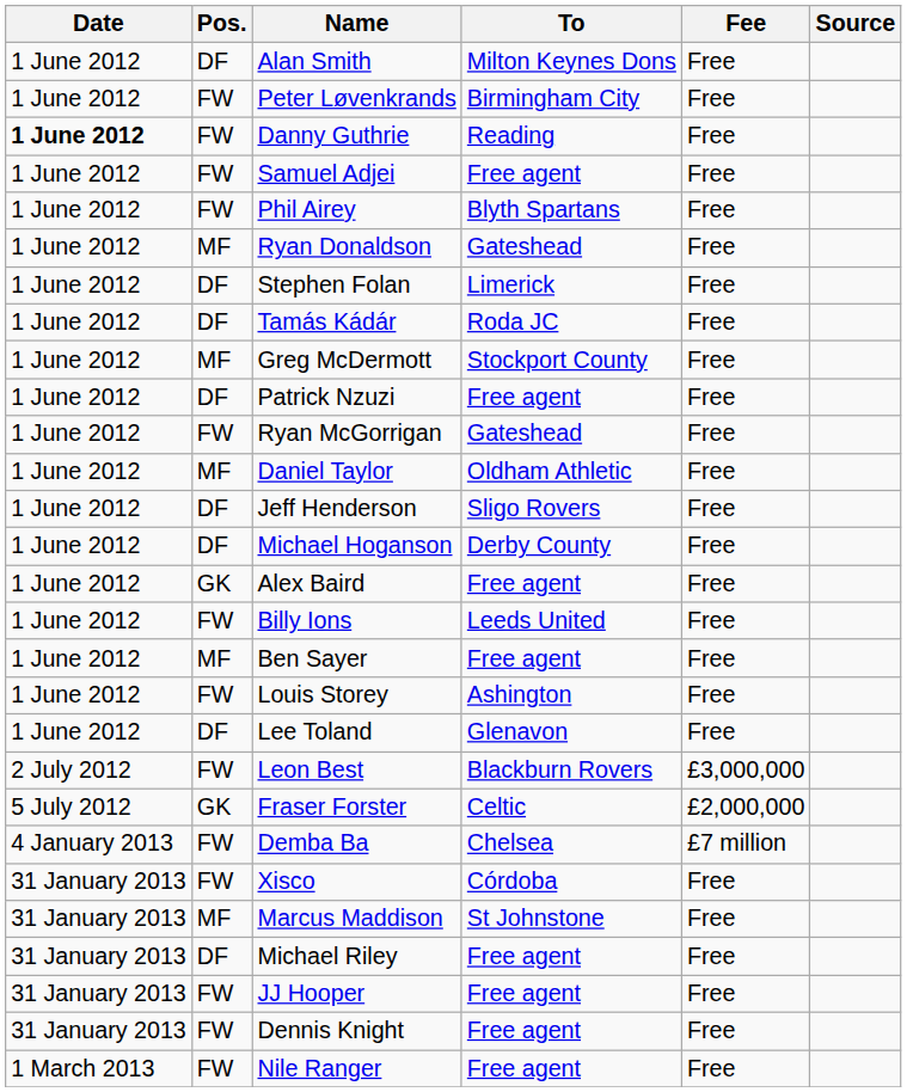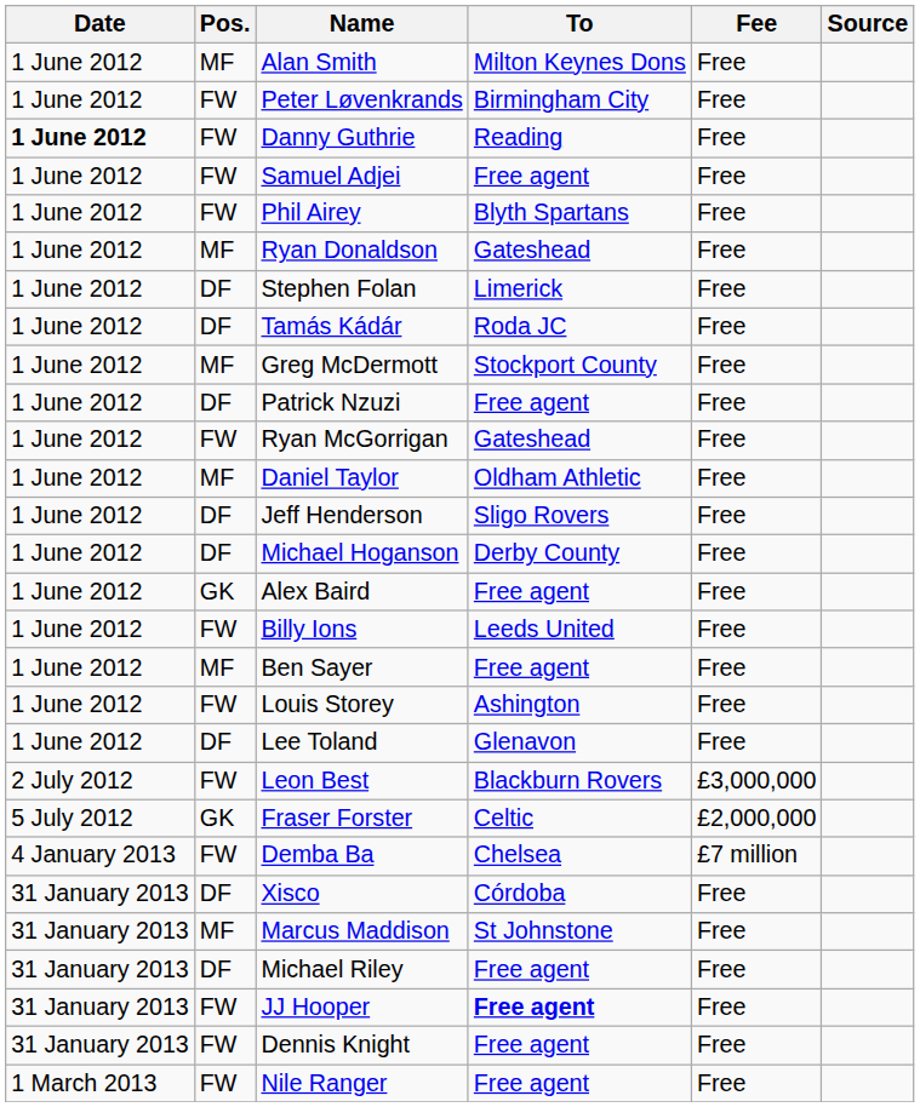Alan Smith | Pos.: DF -> MF
Xisco | Pos.: FW -> DF
JJ Hooper | To: normal -> bold
